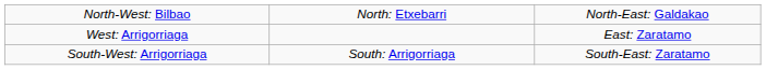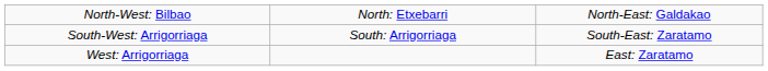rows swapped: West: Arrigorriaga <-> South-West: Arrigorriaga
